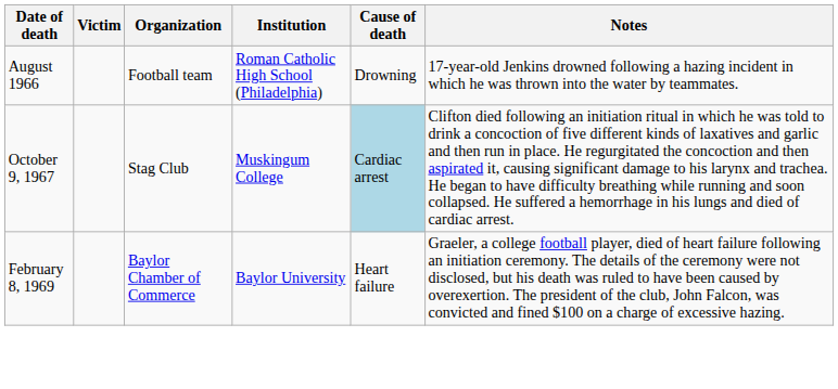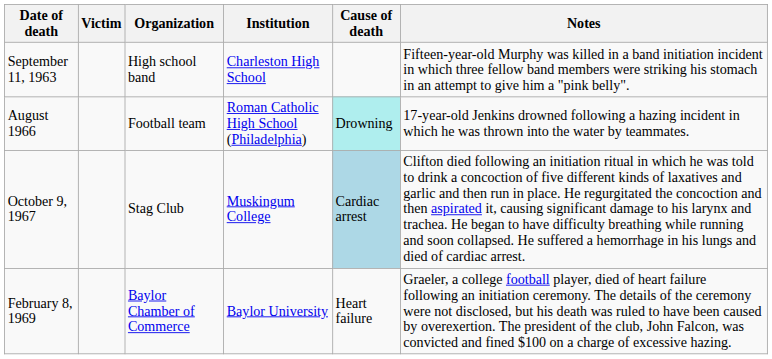+ row: September 11, 1963 | High school band | Charleston High School | Fifteen-year-old Murphy was killed in a band initiation incident in which three fellow band members were striking his stomach in an attempt to give him a "pink belly".
August 1966 | Cause of death: no background -> paleturquoise background
